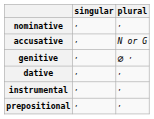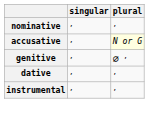accusative | plural: no background -> lightyellow background
- row: prepositional | , | ,
